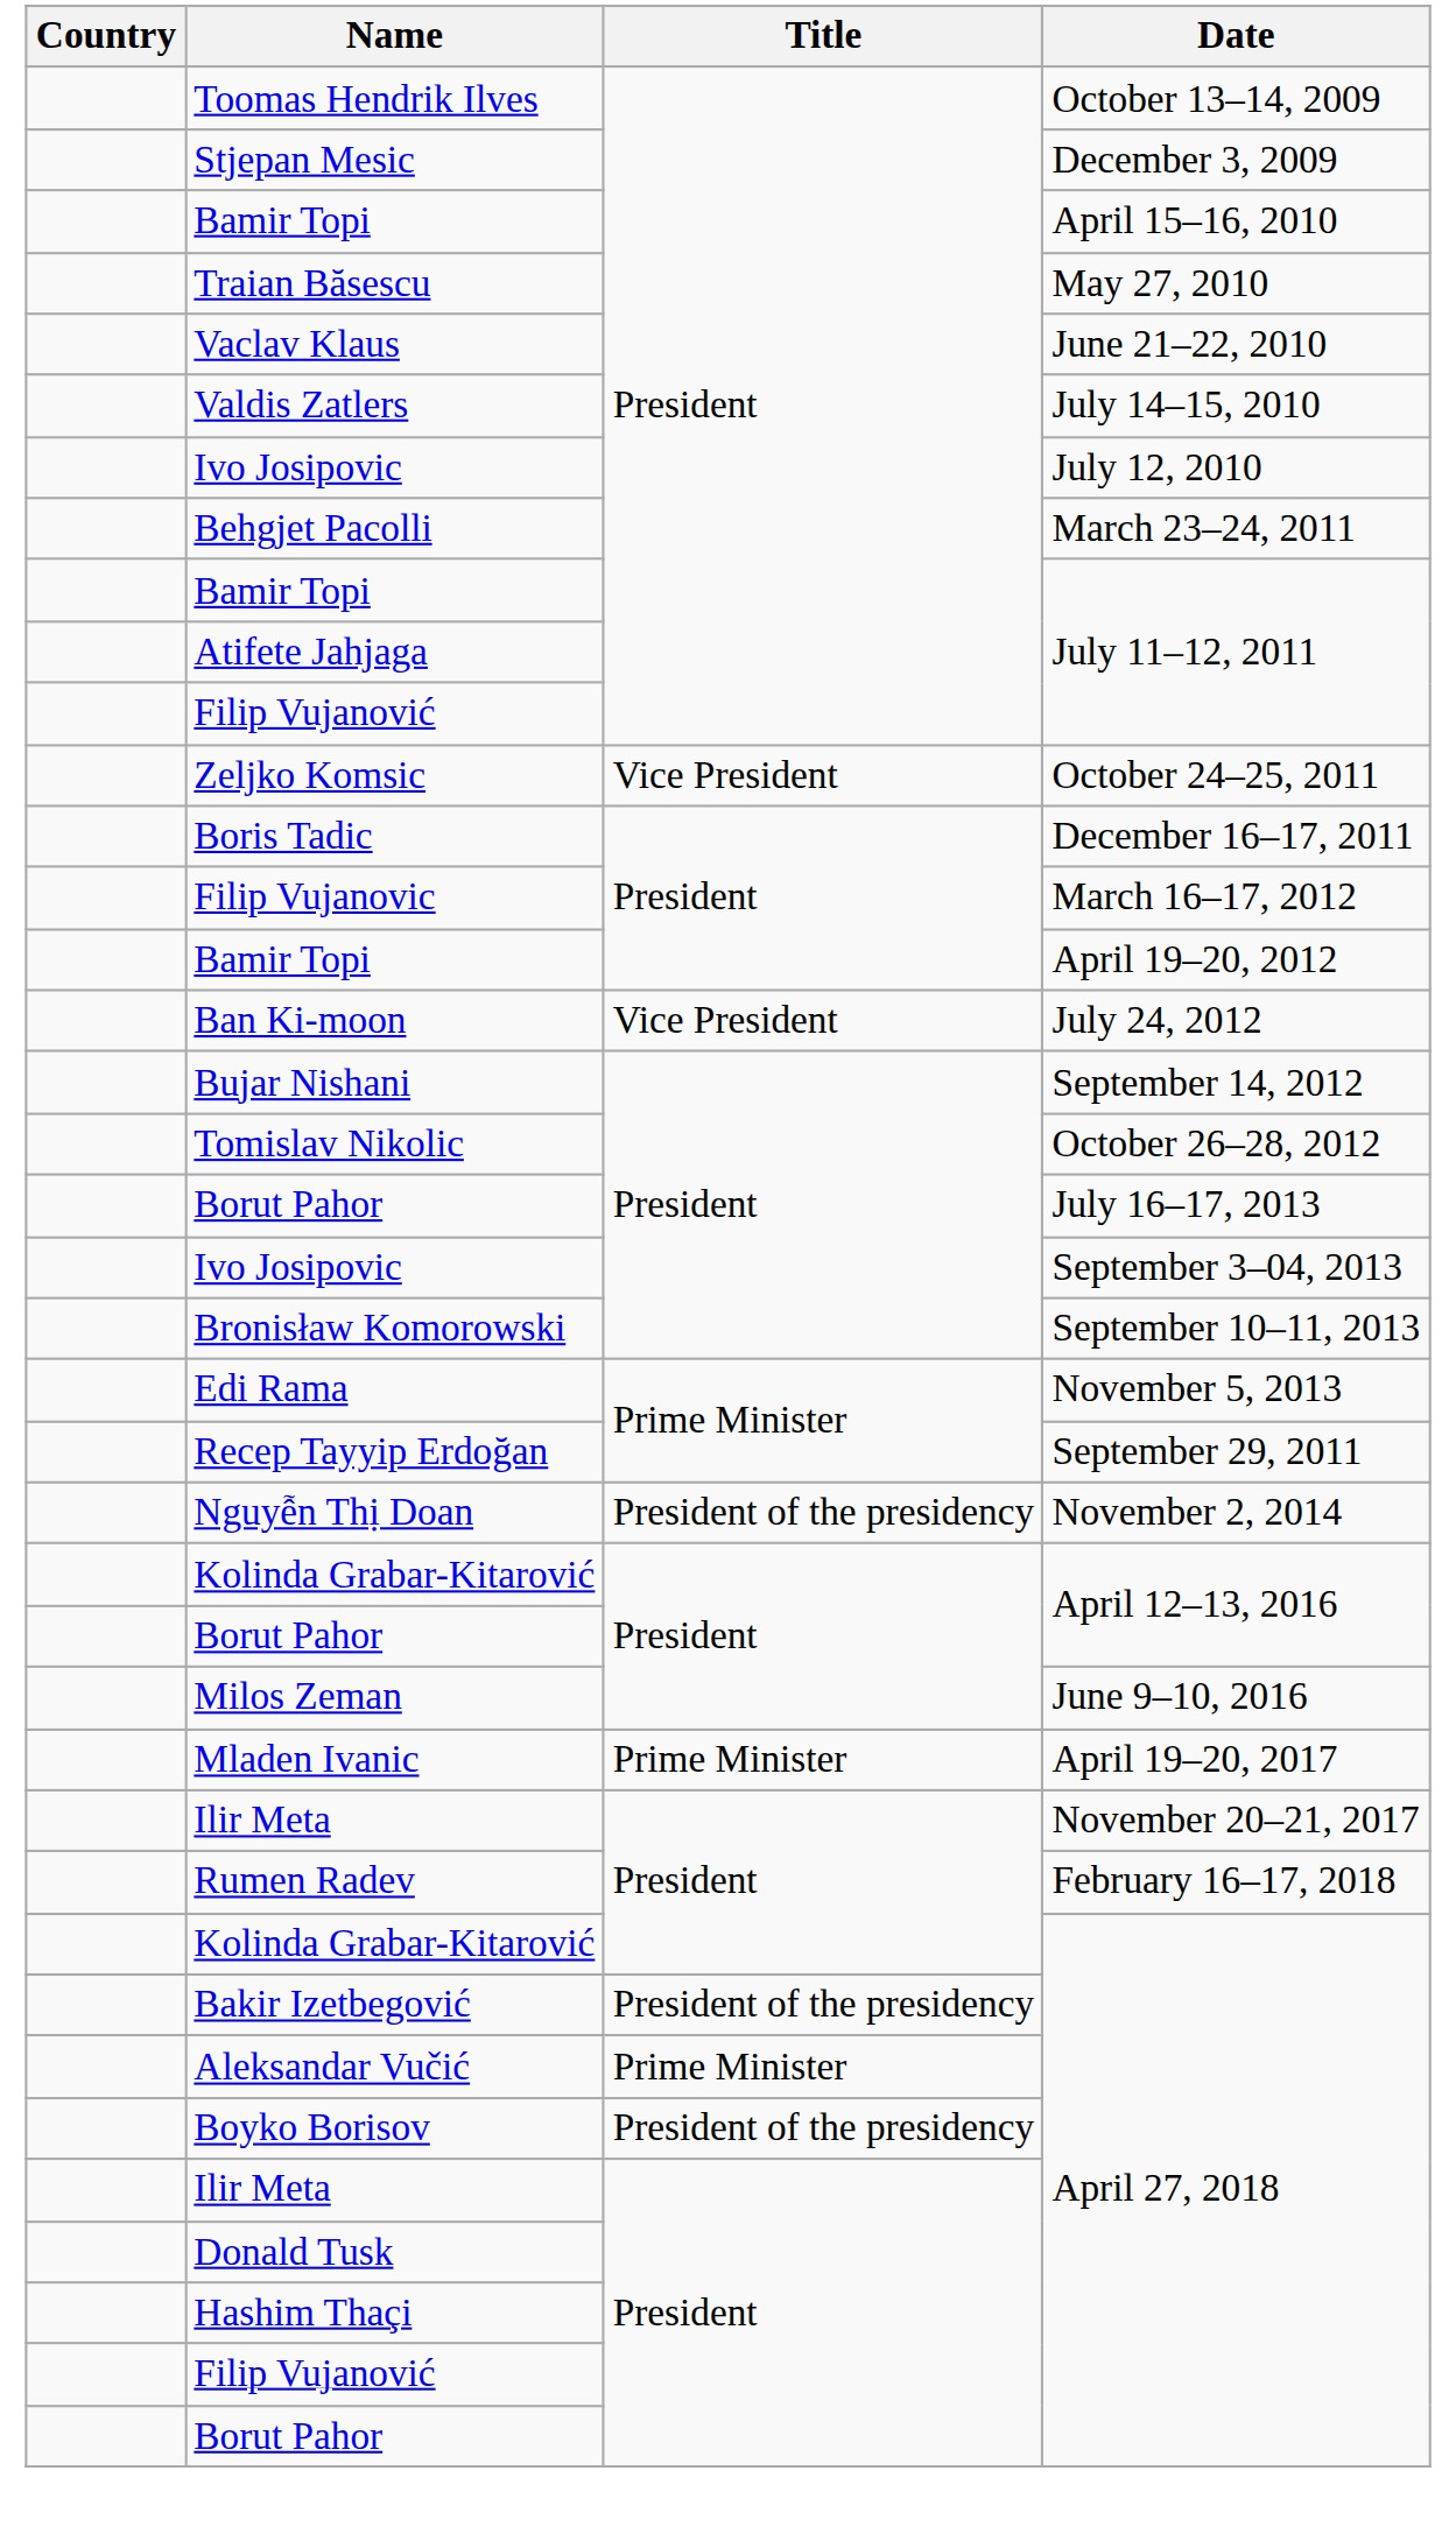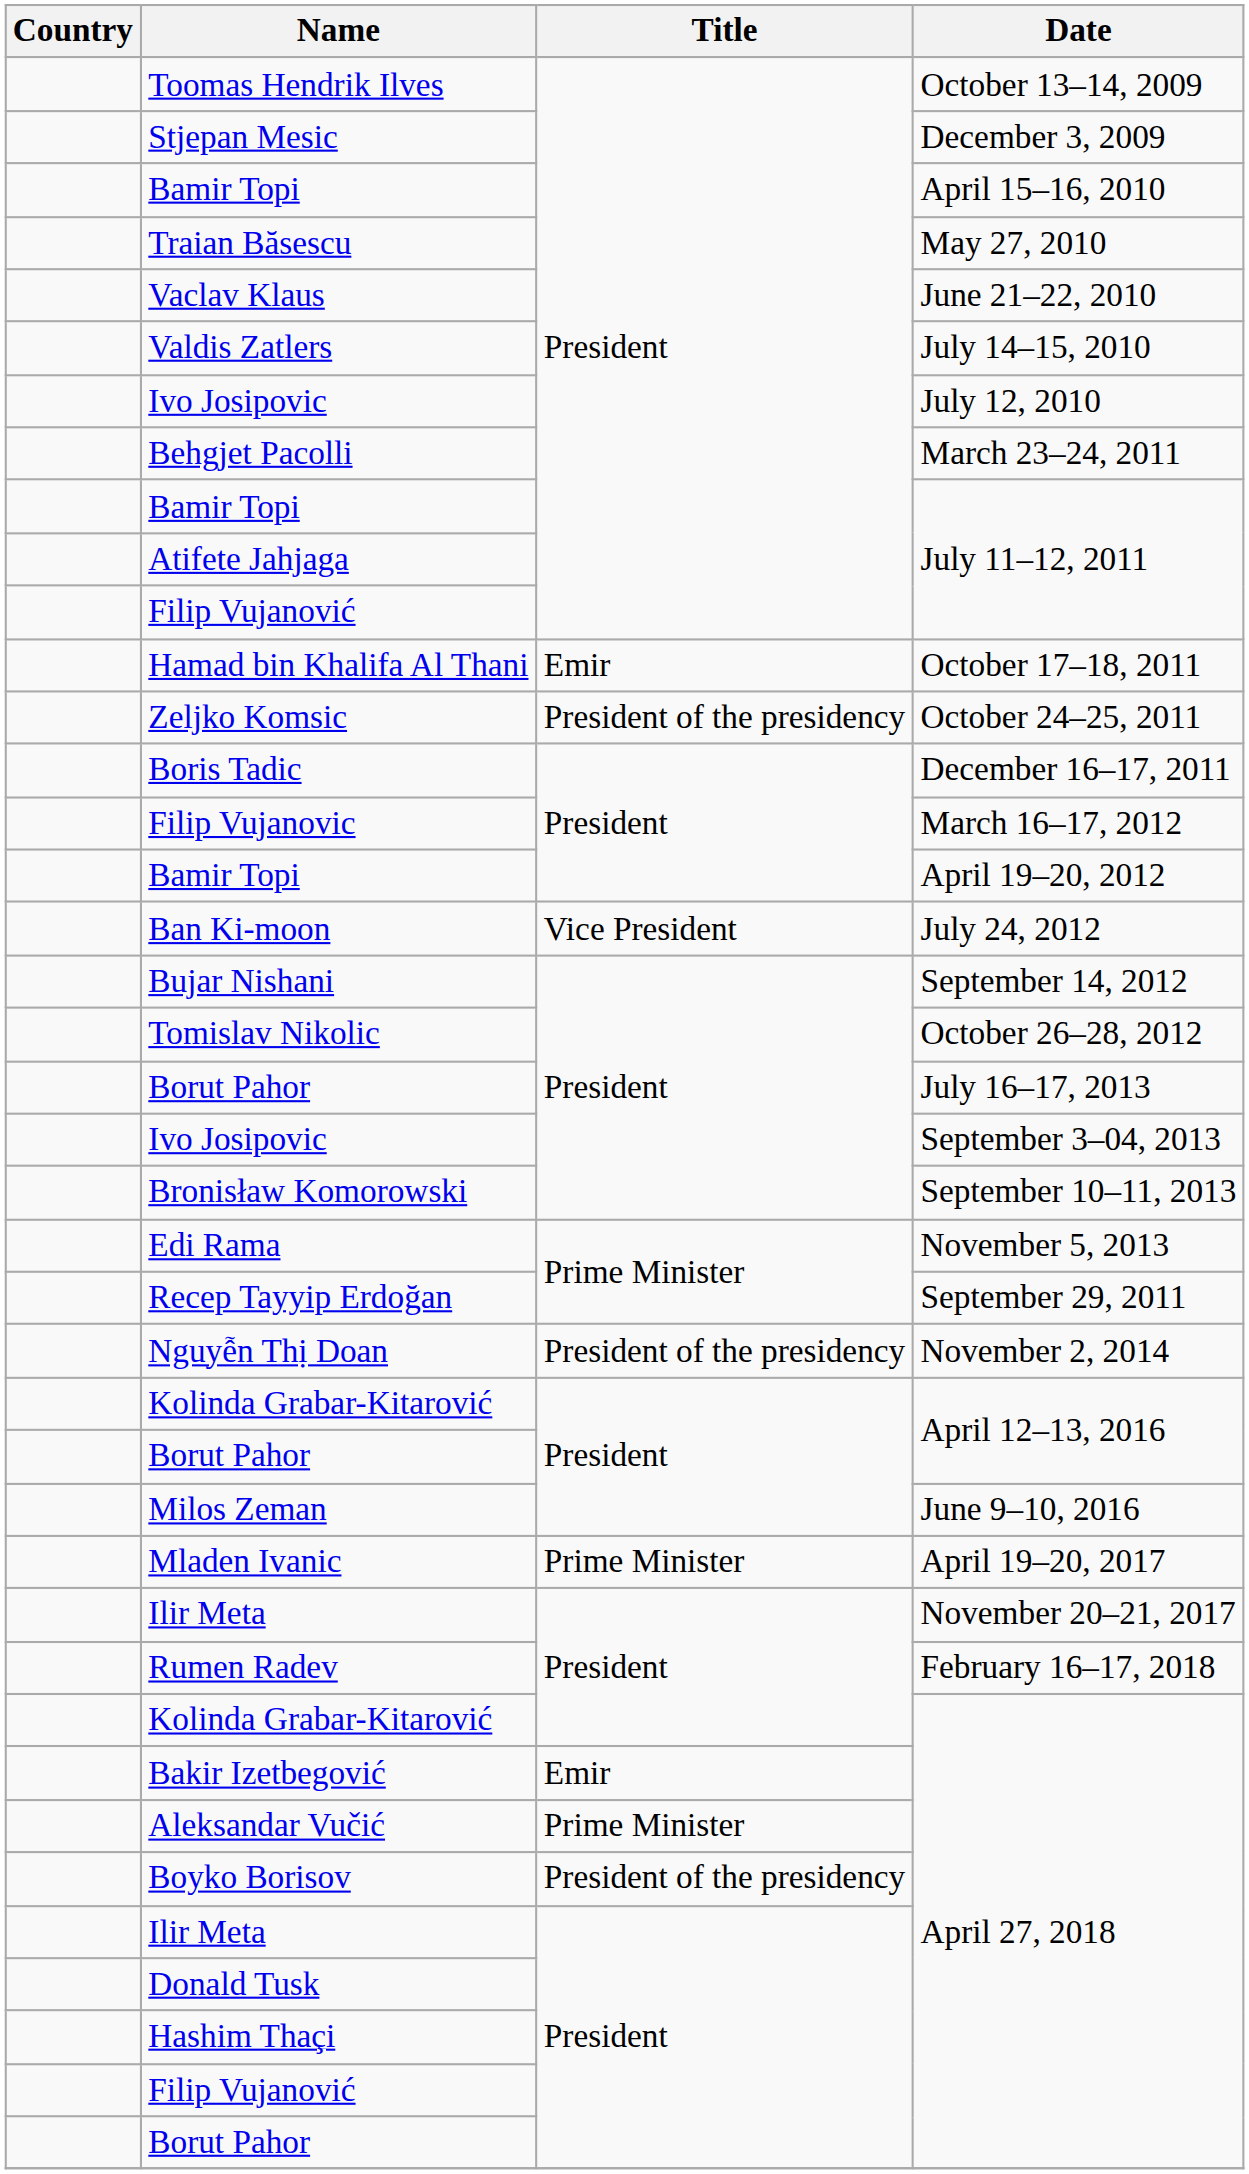+ row: Hamad bin Khalifa Al Thani | Emir | October 17–18, 2011
Zeljko Komsic | Title: Vice President -> President of the presidency
Bakir Izetbegović | Title: President of the presidency -> Emir
